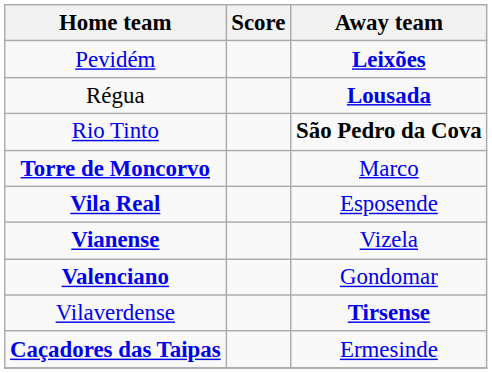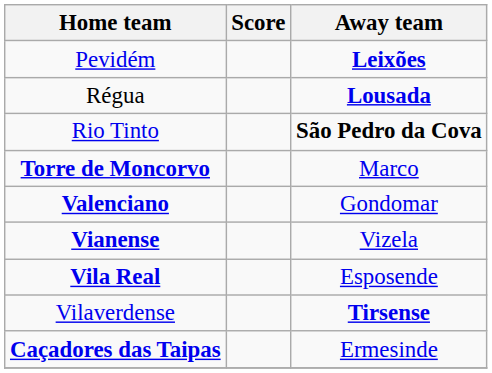rows swapped: Valenciano <-> Vila Real
